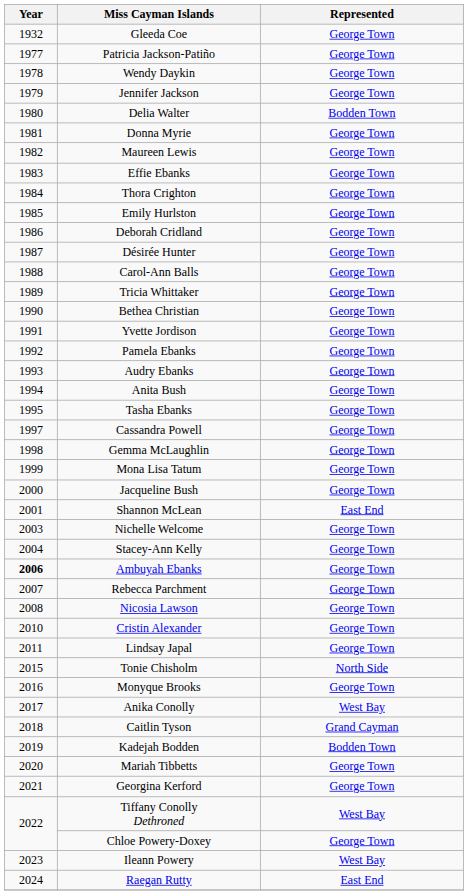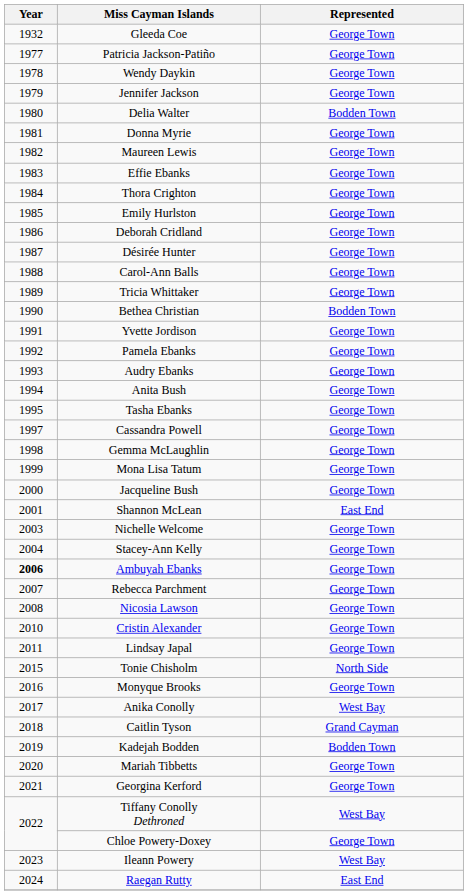Bethea Christian | Represented: George Town -> Bodden Town
